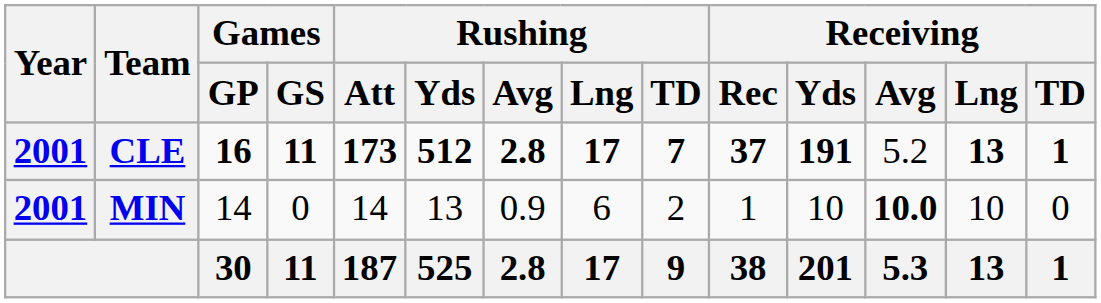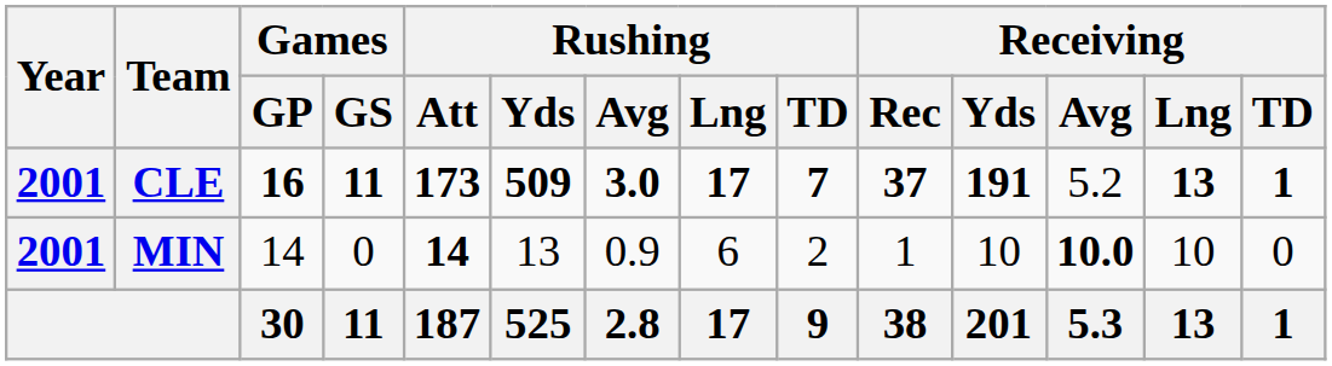CLE | Rushing / Yds: 512 -> 509
CLE | Rushing / Avg: 2.8 -> 3.0
MIN | Rushing / Att: normal -> bold
